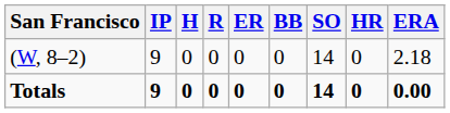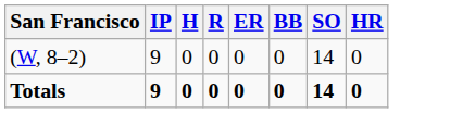- column: ERA | 2.18 | 0.00
